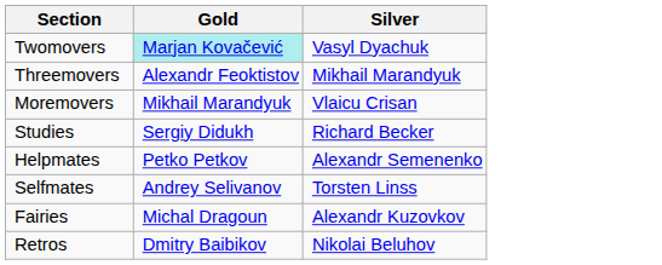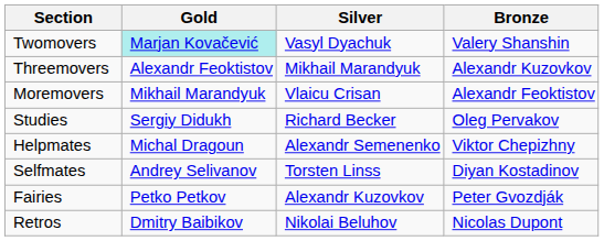+ column: Bronze | Valery Shanshin | Alexandr Kuzovkov | Alexandr Feoktistov | Oleg Pervakov | Viktor Chepizhny | Diyan Kostadinov | Peter Gvozdják | Nicolas Dupont
Helpmates | Gold: Petko Petkov -> Michal Dragoun
Fairies | Gold: Michal Dragoun -> Petko Petkov
